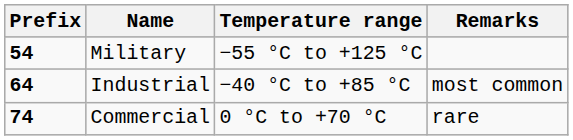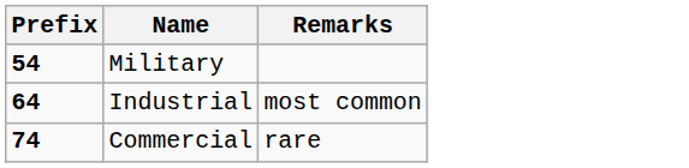- column: Temperature range | −55 °C to +125 °C | −40 °C to +85 °C | 0 °C to +70 °C
